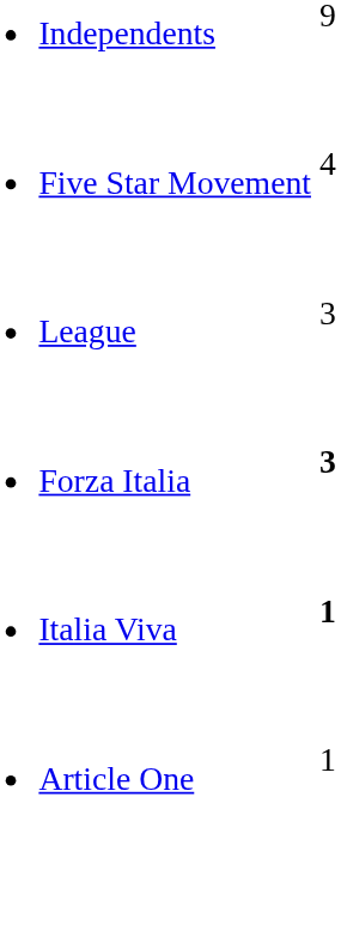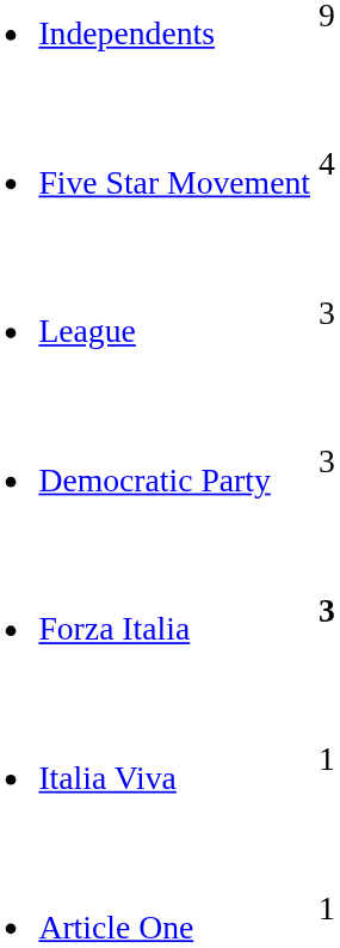+ row: Democratic Party | 3
Italia Viva | column 2: bold -> normal
